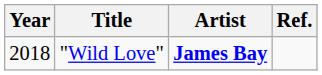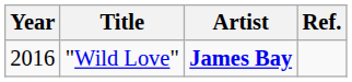"Wild Love" | Year: 2018 -> 2016
